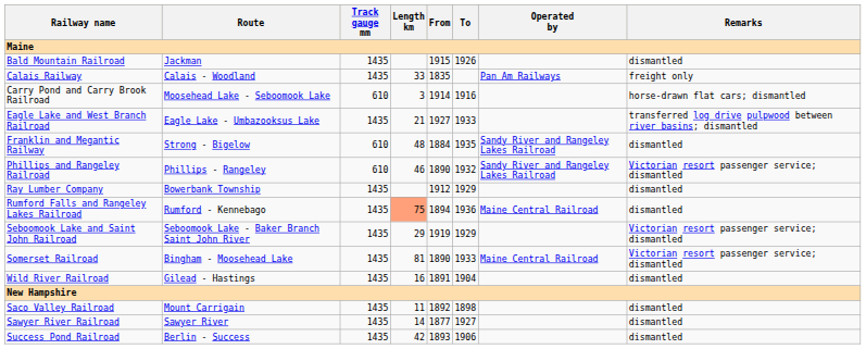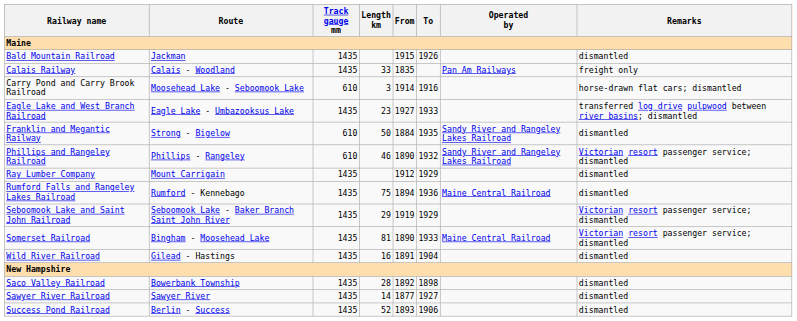Eagle Lake and West Branch Railroad | Length km: 21 -> 23
Franklin and Megantic Railway | Length km: 48 -> 50
Ray Lumber Company | Route: Bowerbank Township -> Mount Carrigain
Rumford Falls and Rangeley Lakes Railroad | Length km: lightsalmon background -> no background
Saco Valley Railroad | Route: Mount Carrigain -> Bowerbank Township
Saco Valley Railroad | Length km: 11 -> 28
Success Pond Railroad | Length km: 42 -> 52
